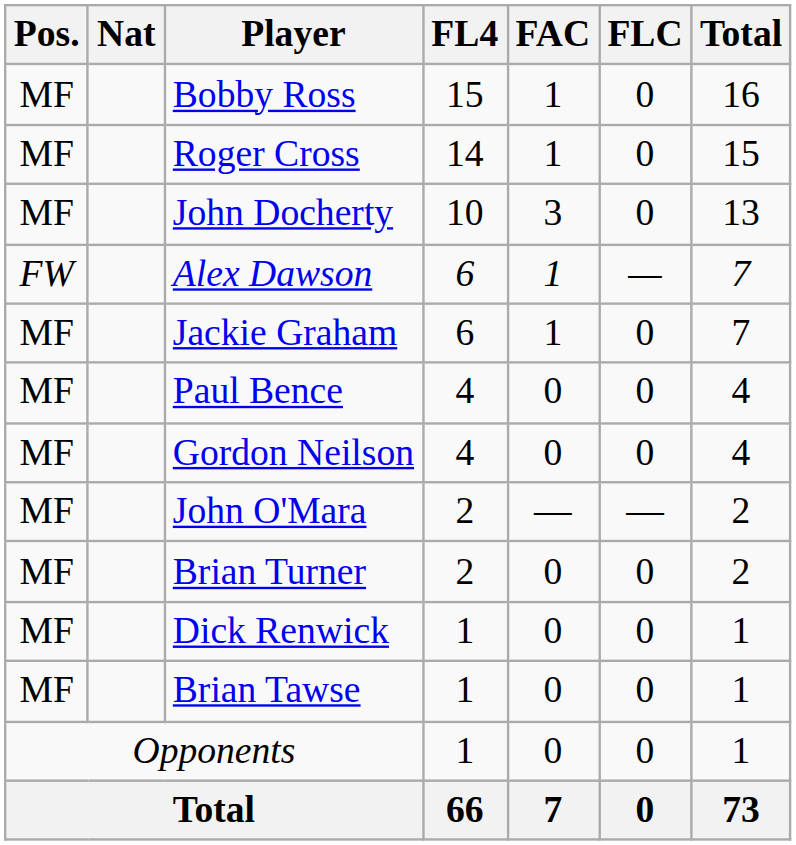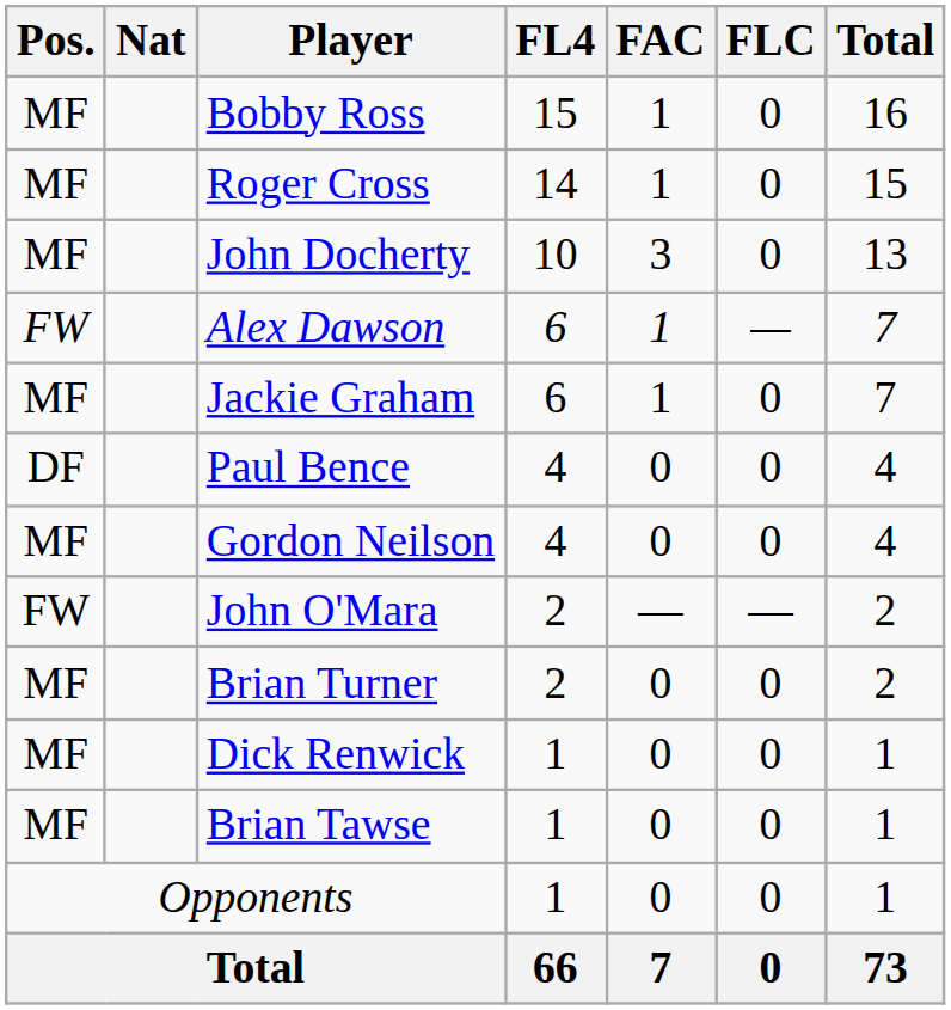Paul Bence | Pos.: MF -> DF
John O'Mara | Pos.: MF -> FW
